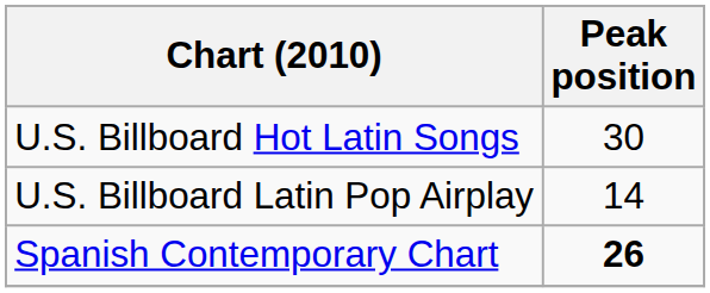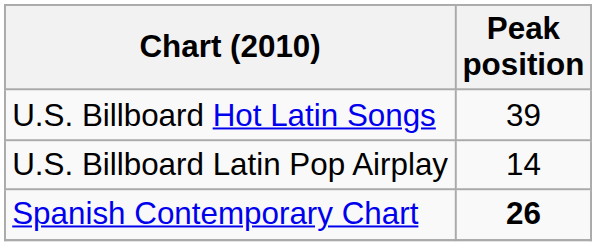U.S. Billboard Hot Latin Songs | Peak position: 30 -> 39
